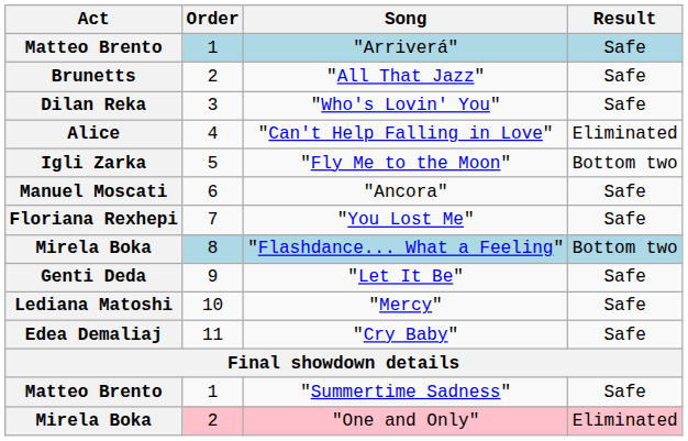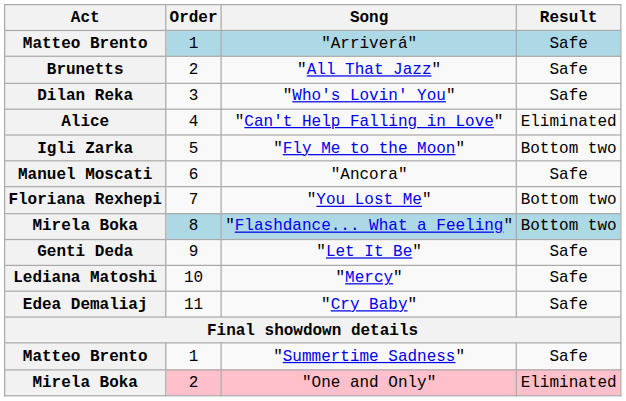"You Lost Me" | Result: Safe -> Bottom two
